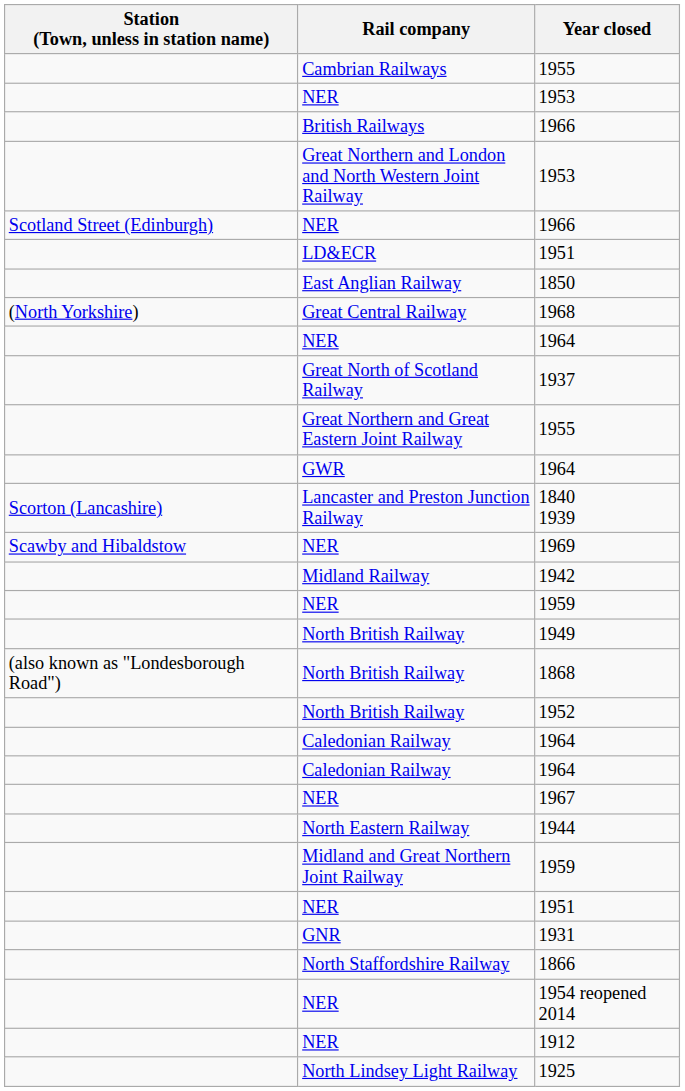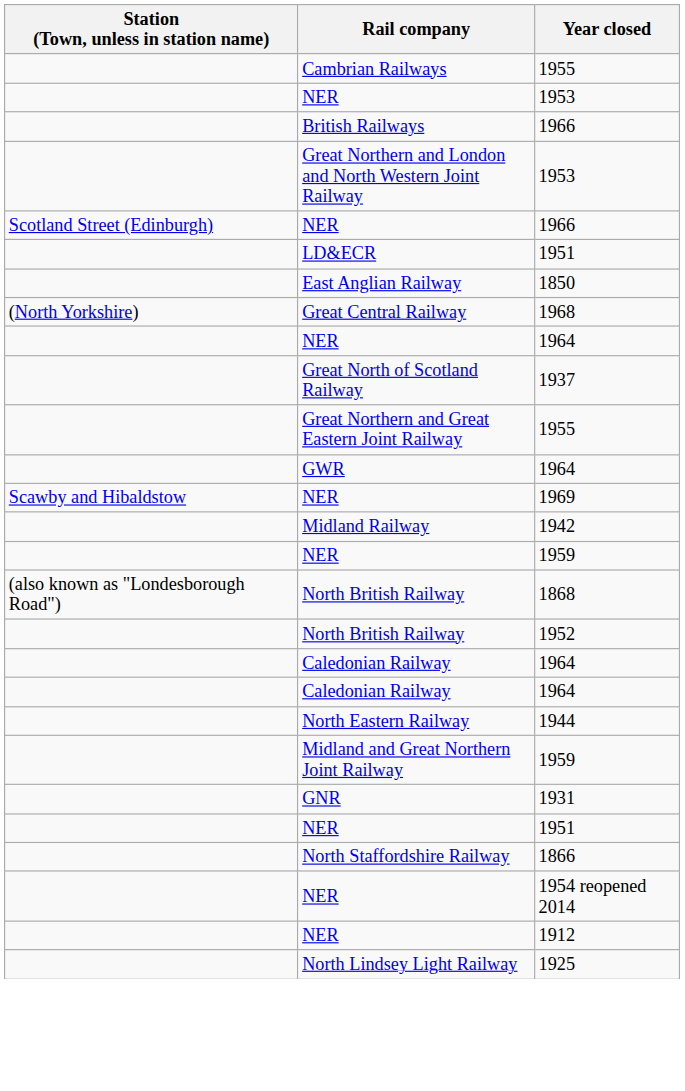- row: Scorton (Lancashire) | Lancaster and Preston Junction Railway | 1840 1939
- row: North British Railway | 1949
- row: NER | 1967
rows swapped: NER / 1951 <-> 1931
